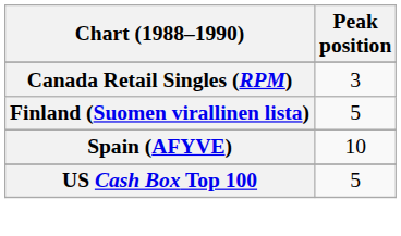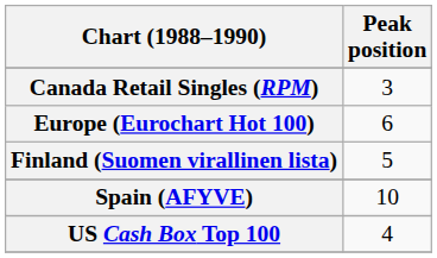+ row: Europe (Eurochart Hot 100) | 6
US Cash Box Top 100 | Peak position: 5 -> 4
